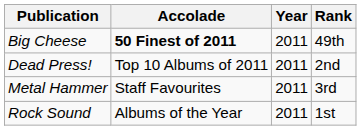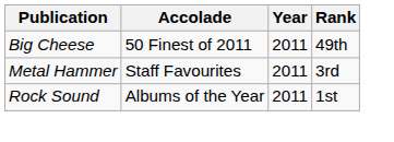Big Cheese | Accolade: bold -> normal
- row: Dead Press! | Top 10 Albums of 2011 | 2011 | 2nd
